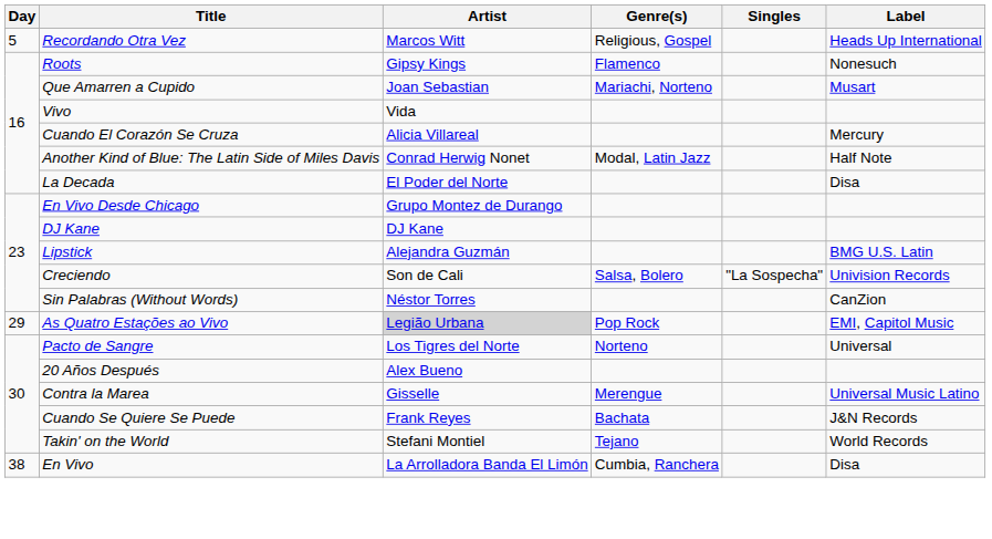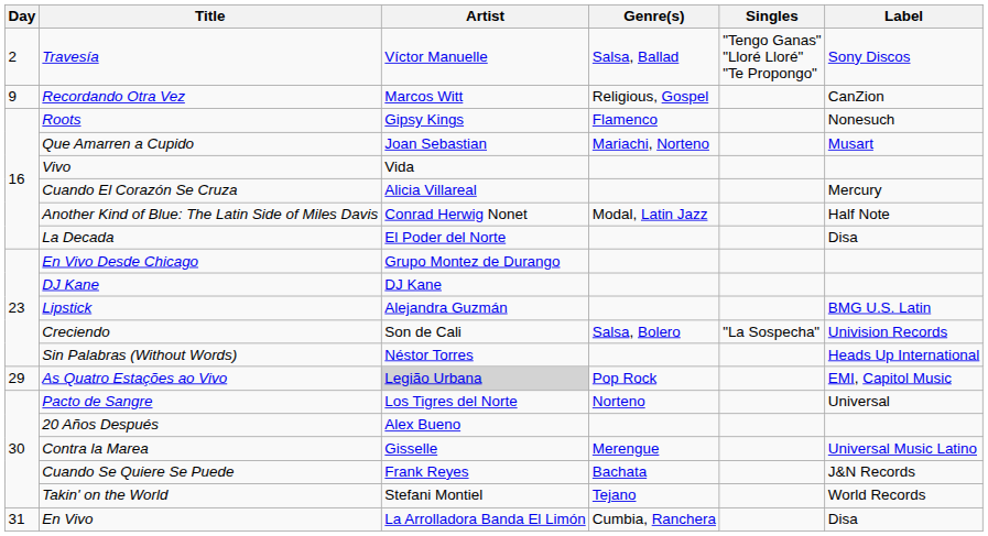+ row: 2 | Travesía | Víctor Manuelle | Salsa, Ballad | "Tengo Ganas" "Lloré Lloré" "Te Propongo" | Sony Discos
Recordando Otra Vez | Day: 5 -> 9
Recordando Otra Vez | Label: Heads Up International -> CanZion
Sin Palabras (Without Words) | Label: CanZion -> Heads Up International
En Vivo | Day: 38 -> 31
